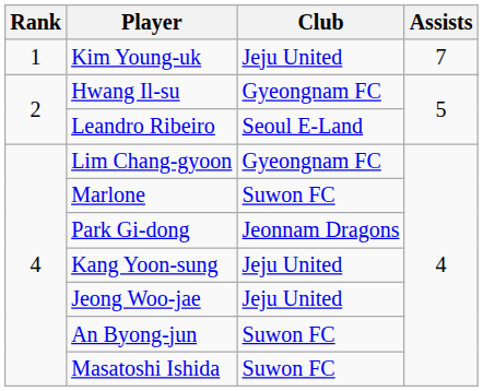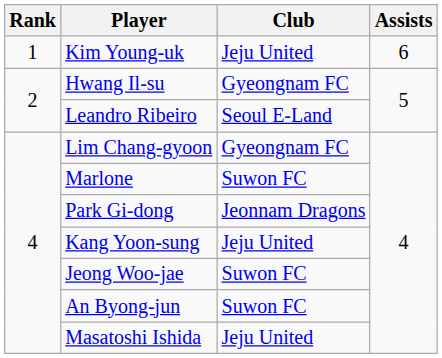Kim Young-uk | Assists: 7 -> 6
Jeong Woo-jae | Club: Jeju United -> Suwon FC
Masatoshi Ishida | Club: Suwon FC -> Jeju United
